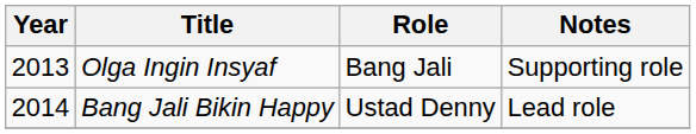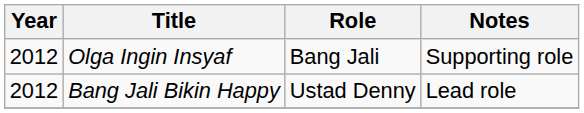Olga Ingin Insyaf | Year: 2013 -> 2012
Bang Jali Bikin Happy | Year: 2014 -> 2012
